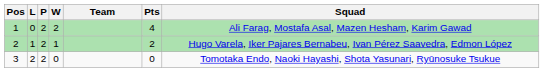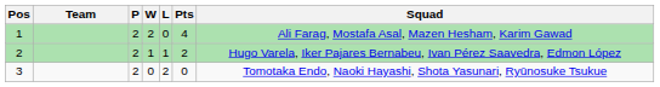columns swapped: Team <-> L
